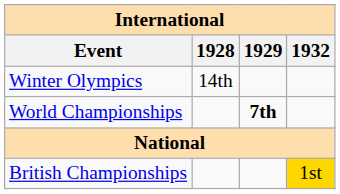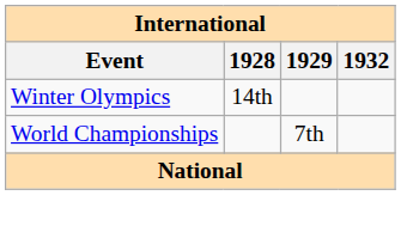World Championships | 1929: bold -> normal
- row: British Championships | 1st
